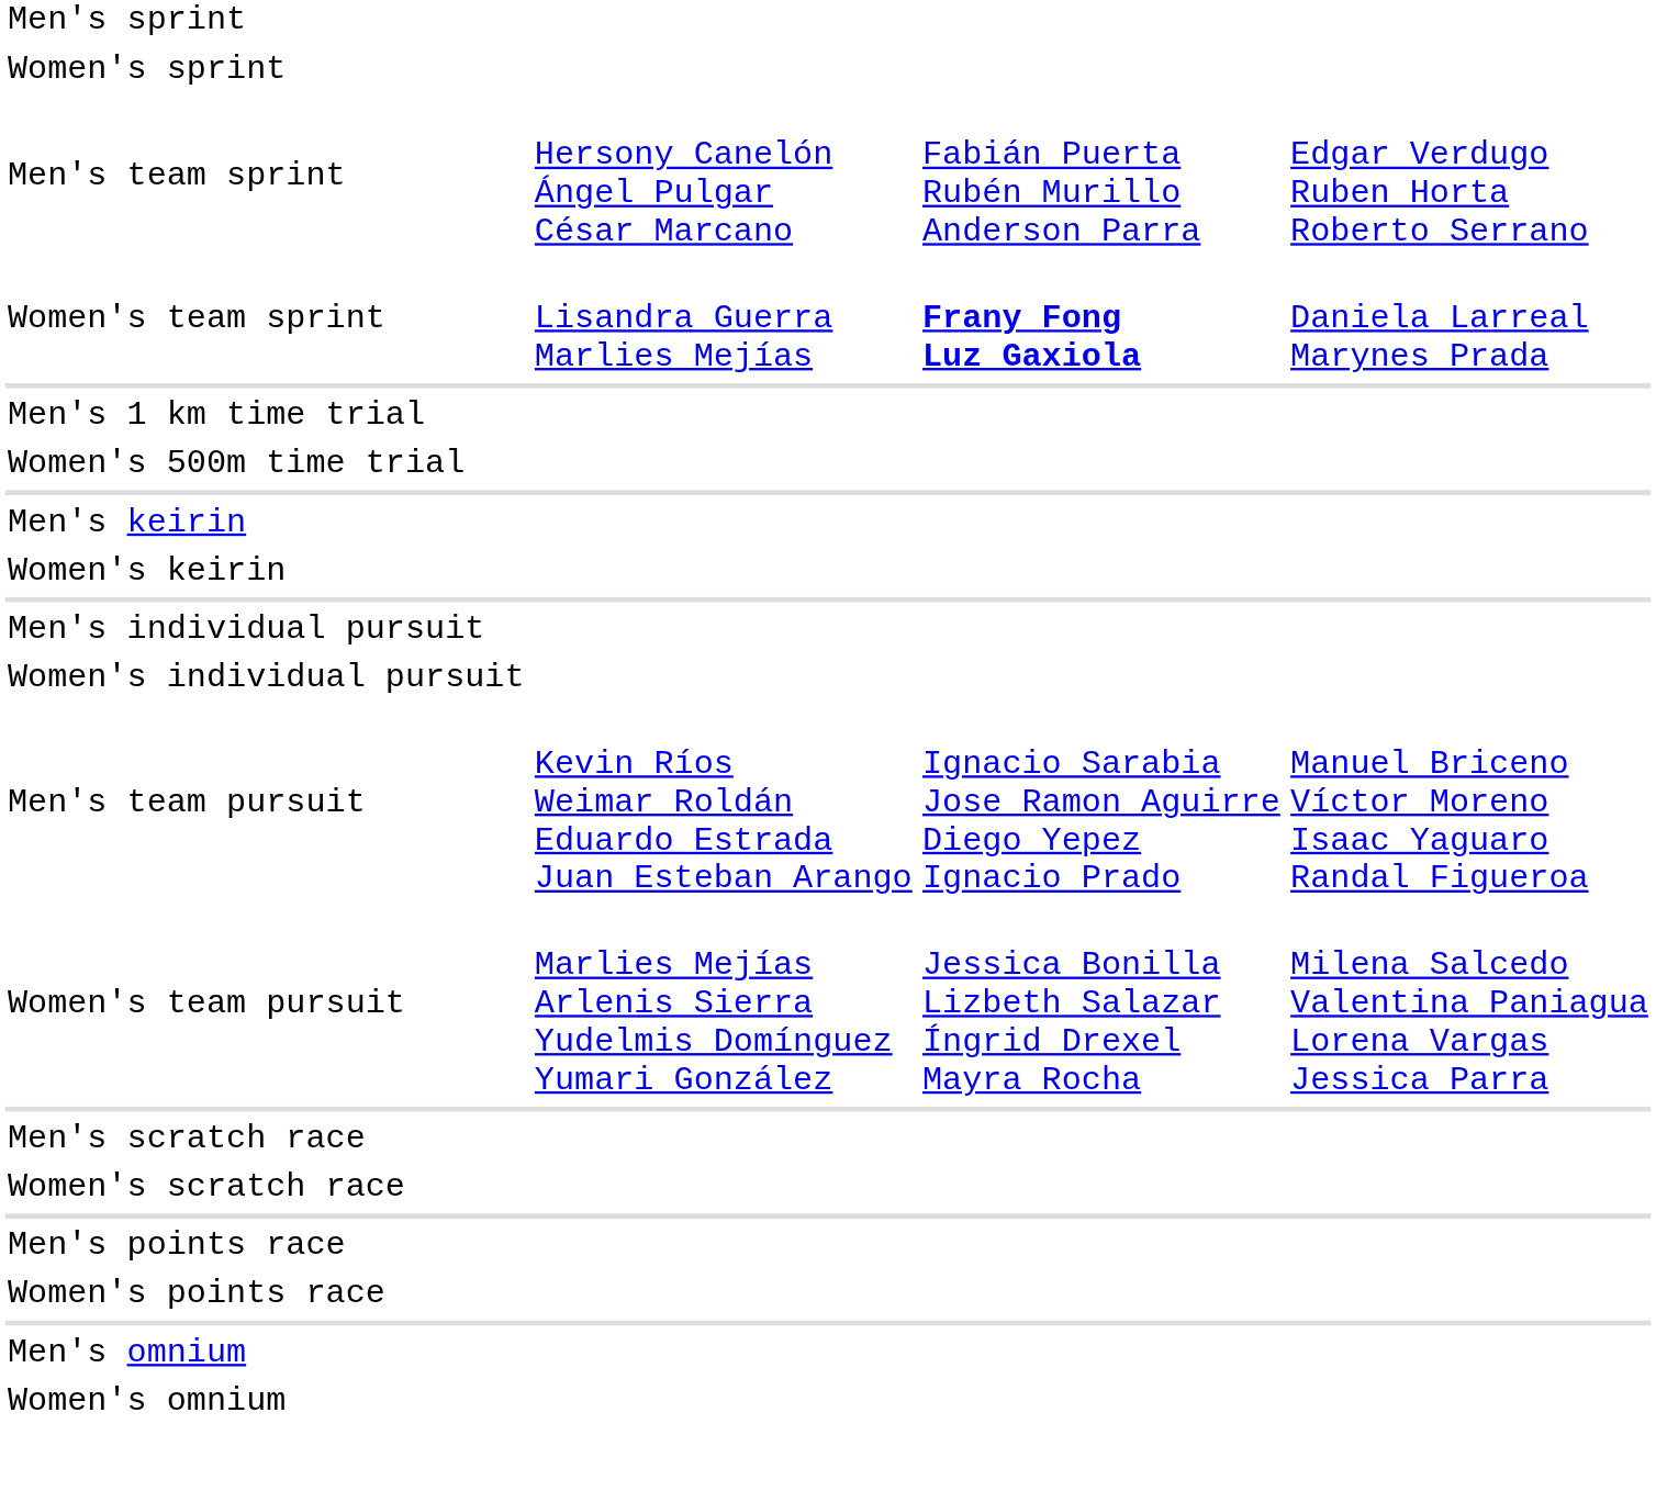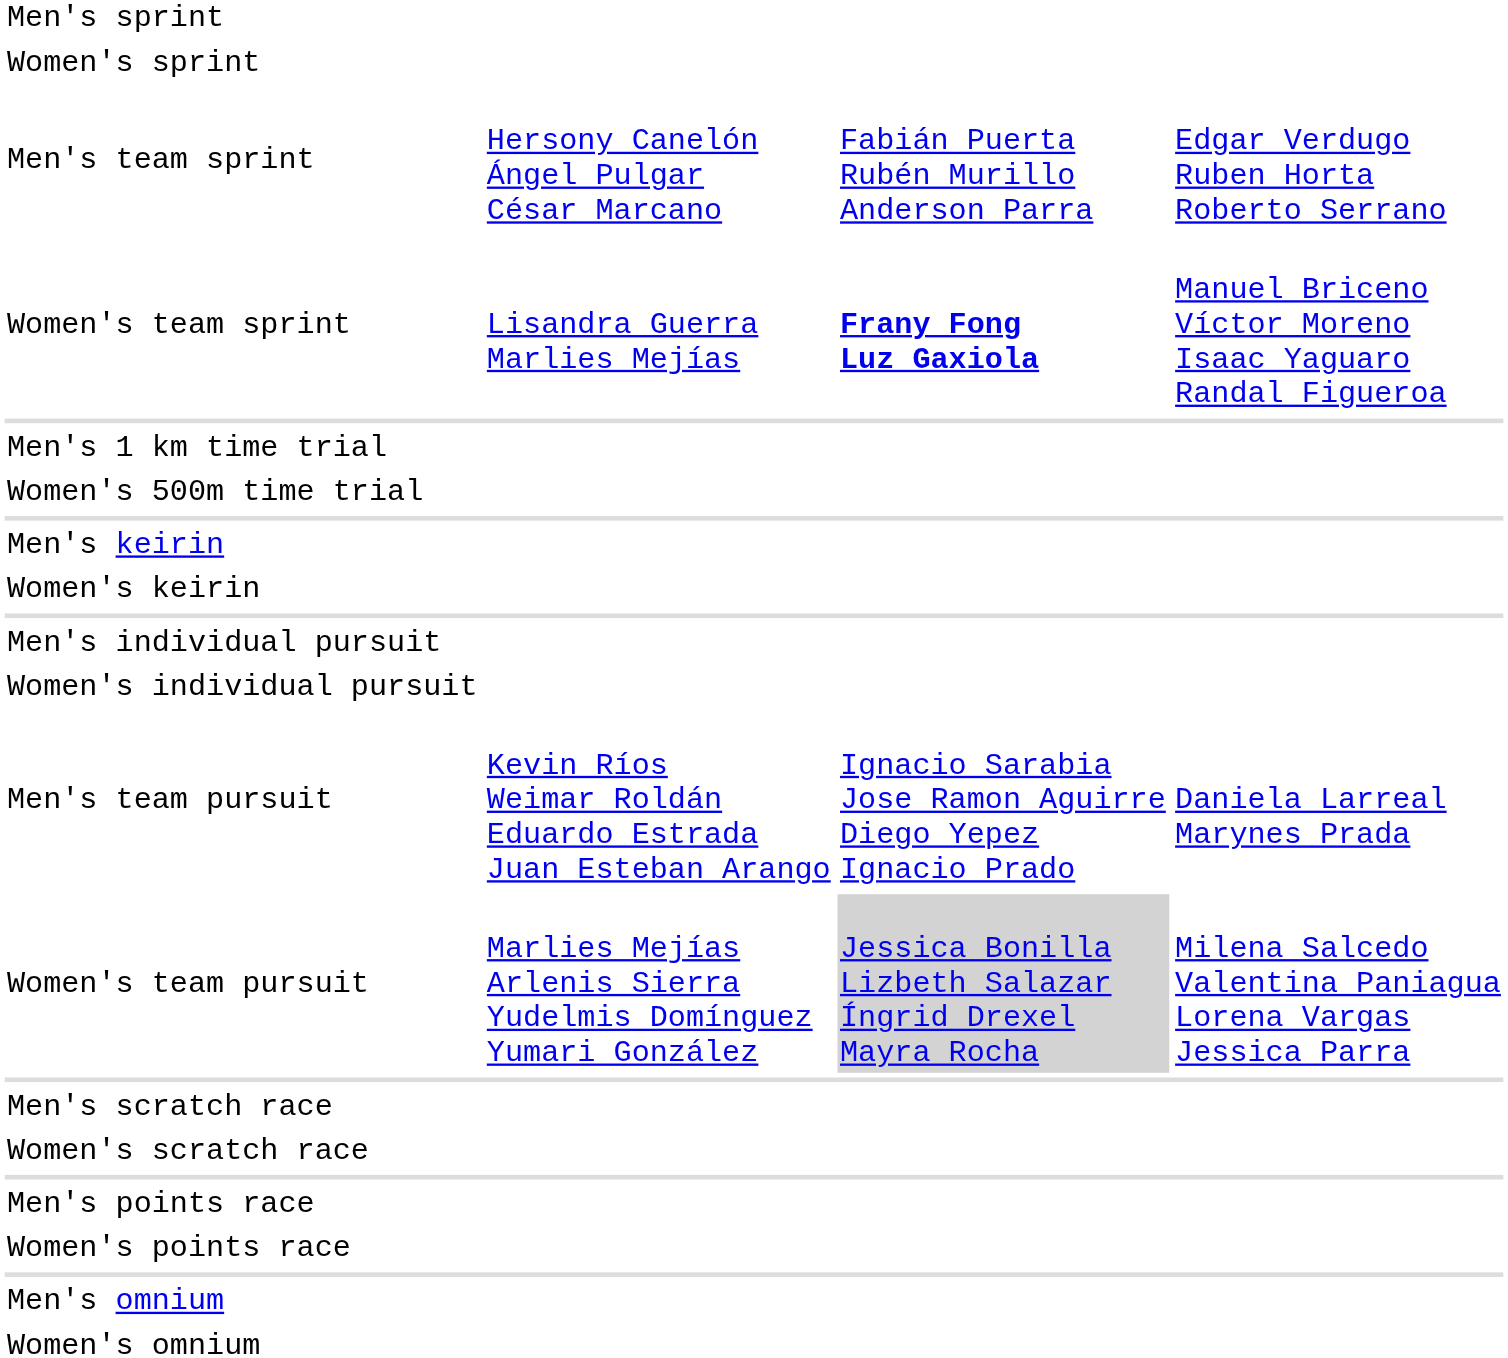Women's team sprint | column 4: Daniela Larreal Marynes Prada -> Manuel Briceno Víctor Moreno Isaac Yaguaro Randal Figueroa
Men's team pursuit | column 4: Manuel Briceno Víctor Moreno Isaac Yaguaro Randal Figueroa -> Daniela Larreal Marynes Prada
Women's team pursuit | column 3: no background -> lightgrey background
